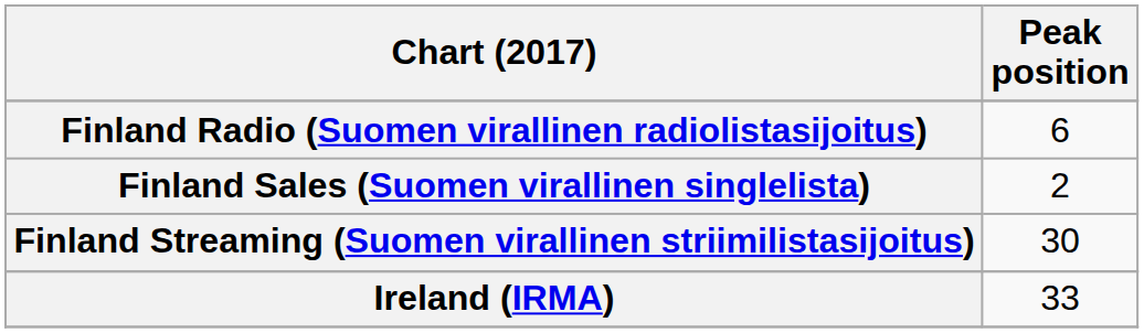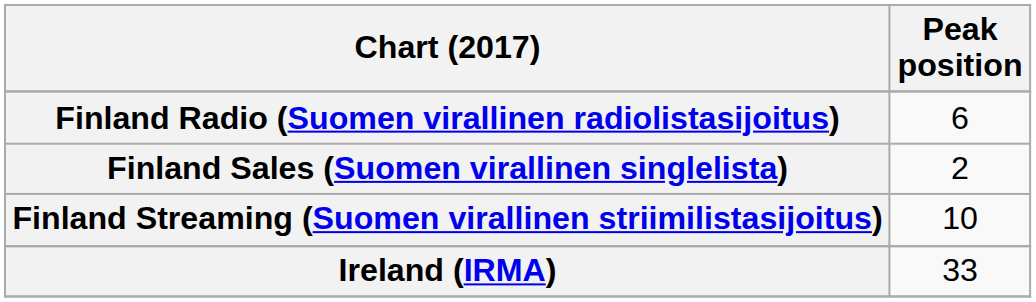Finland Streaming (Suomen virallinen striimilistasijoitus) | Peak position: 30 -> 10
